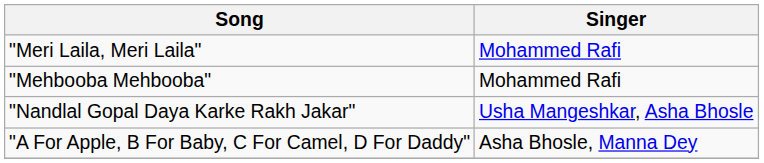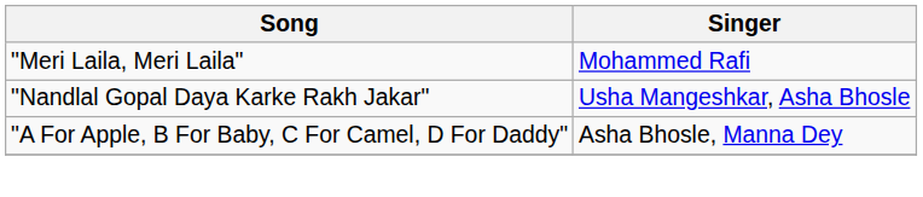- row: "Mehbooba Mehbooba" | Mohammed Rafi
